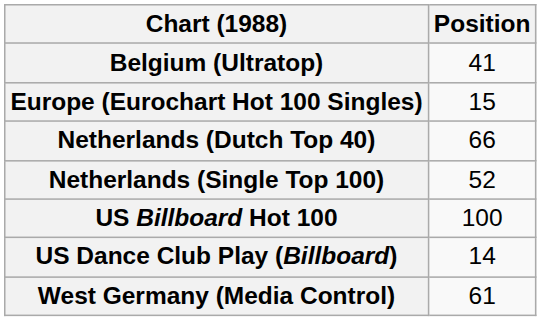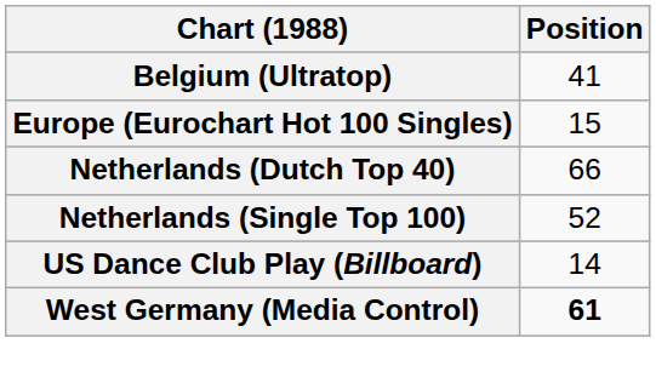- row: US Billboard Hot 100 | 100
West Germany (Media Control) | Position: normal -> bold
